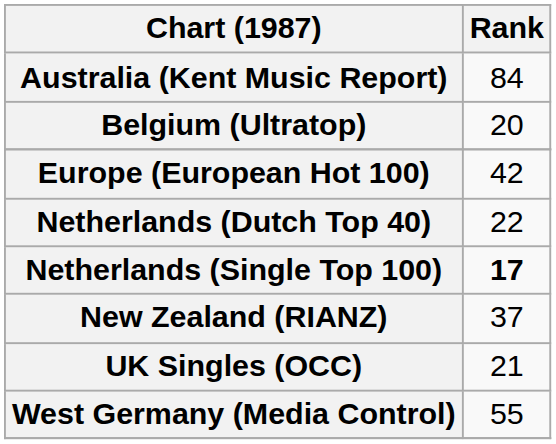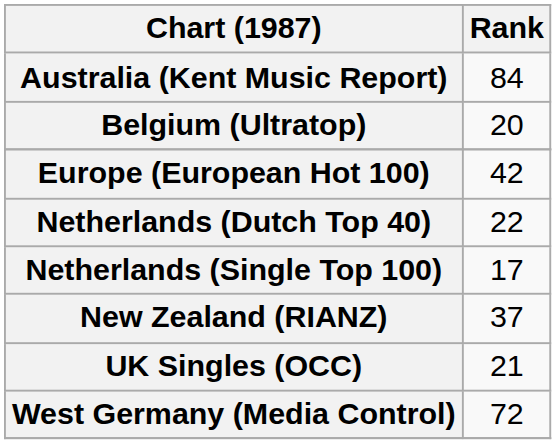Netherlands (Single Top 100) | Rank: bold -> normal
West Germany (Media Control) | Rank: 55 -> 72
